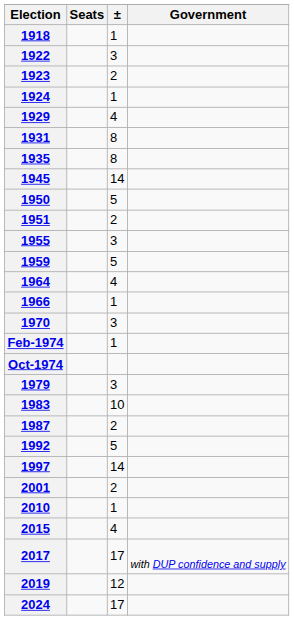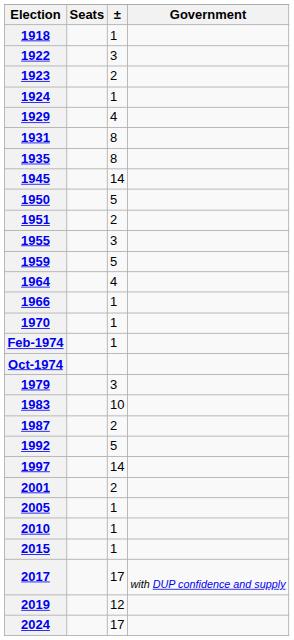1970 | ±: 3 -> 1
+ row: 2005 | 1
2015 | ±: 4 -> 1
